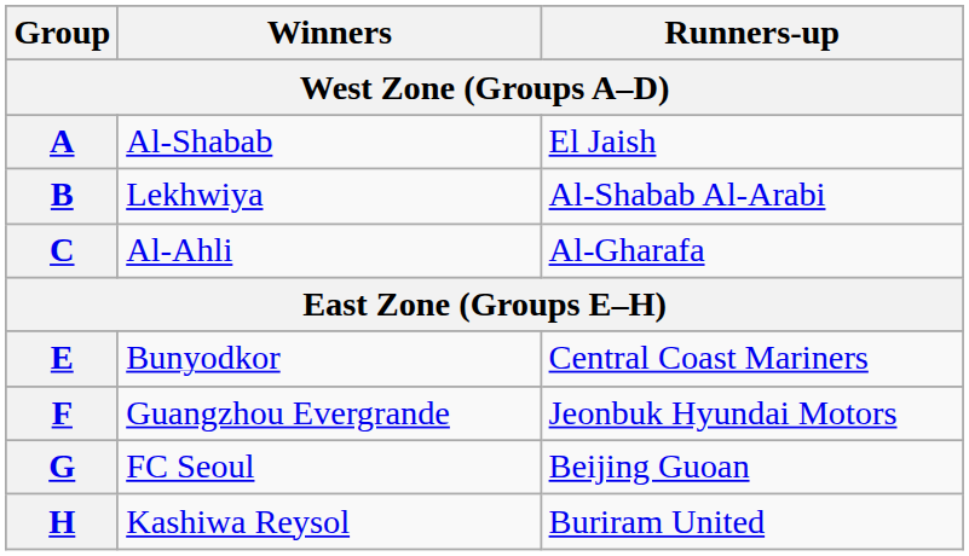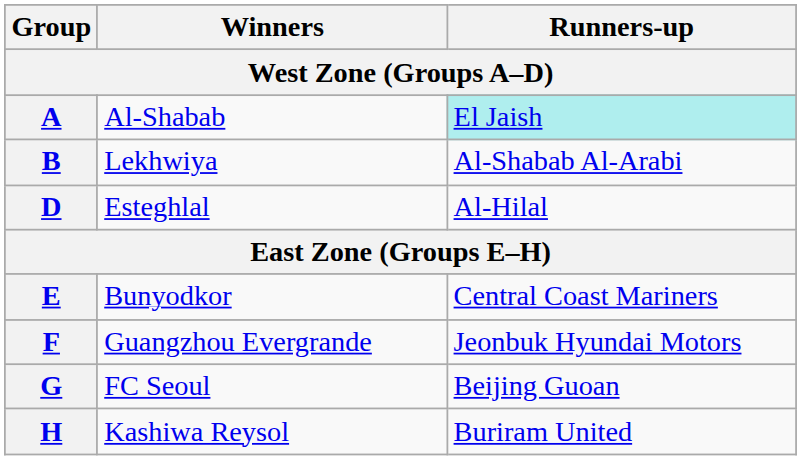A | Runners-up: no background -> paleturquoise background
- row: C | Al-Ahli | Al-Gharafa
+ row: D | Esteghlal | Al-Hilal
